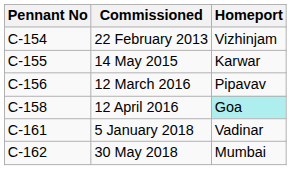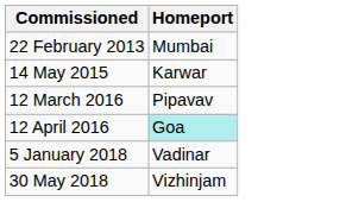- column: Pennant No | C-154 | C-155 | C-156 | C-158 | C-161 | C-162
22 February 2013 | Homeport: Vizhinjam -> Mumbai
30 May 2018 | Homeport: Mumbai -> Vizhinjam
